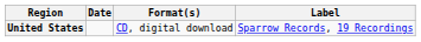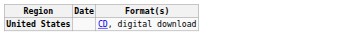- column: Label | Sparrow Records, 19 Recordings
